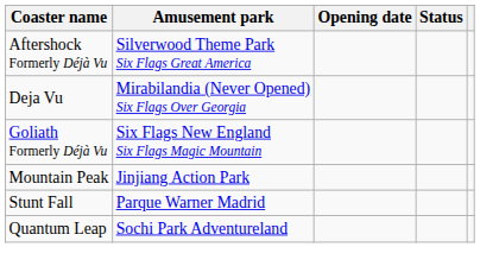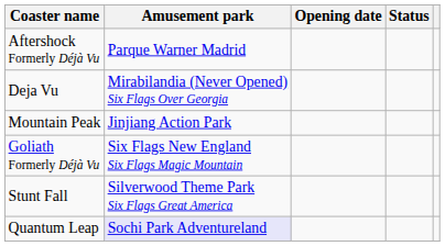Aftershock Formerly Déjà Vu | Amusement park: Silverwood Theme Park Six Flags Great America -> Parque Warner Madrid
rows swapped: Mountain Peak <-> Goliath Formerly Déjà Vu
Stunt Fall | Amusement park: Parque Warner Madrid -> Silverwood Theme Park Six Flags Great America
Quantum Leap | Amusement park: no background -> lavender background
